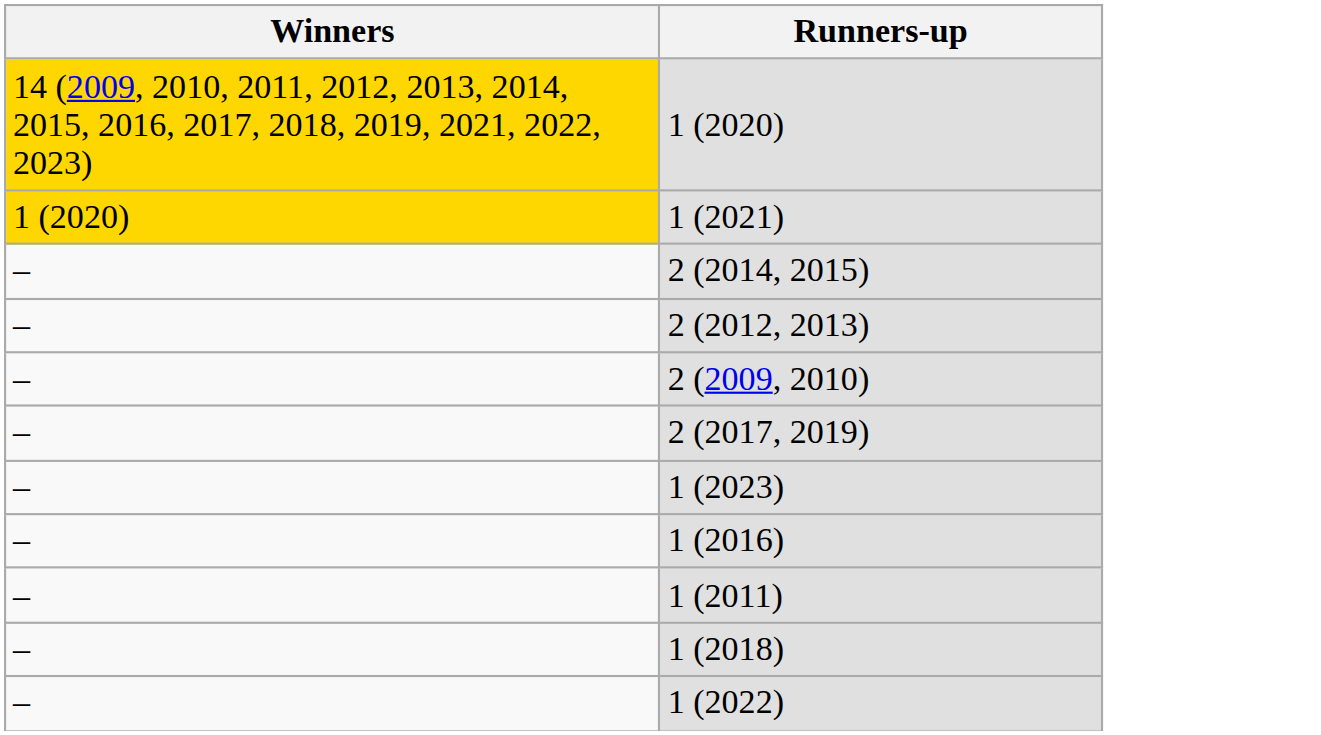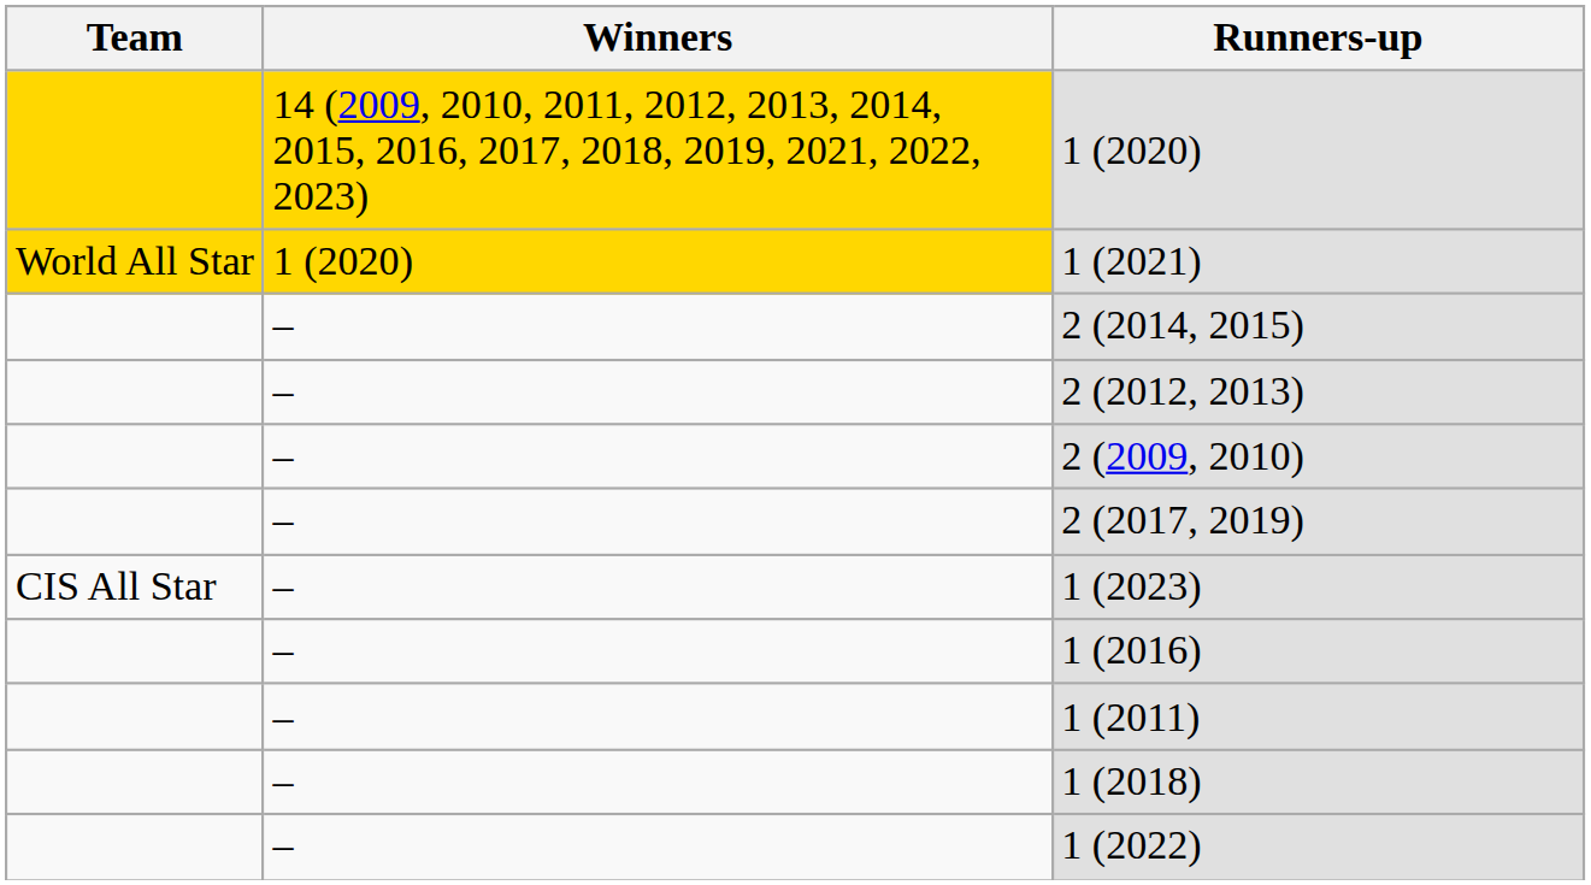+ column: Team | World All Star | CIS All Star
